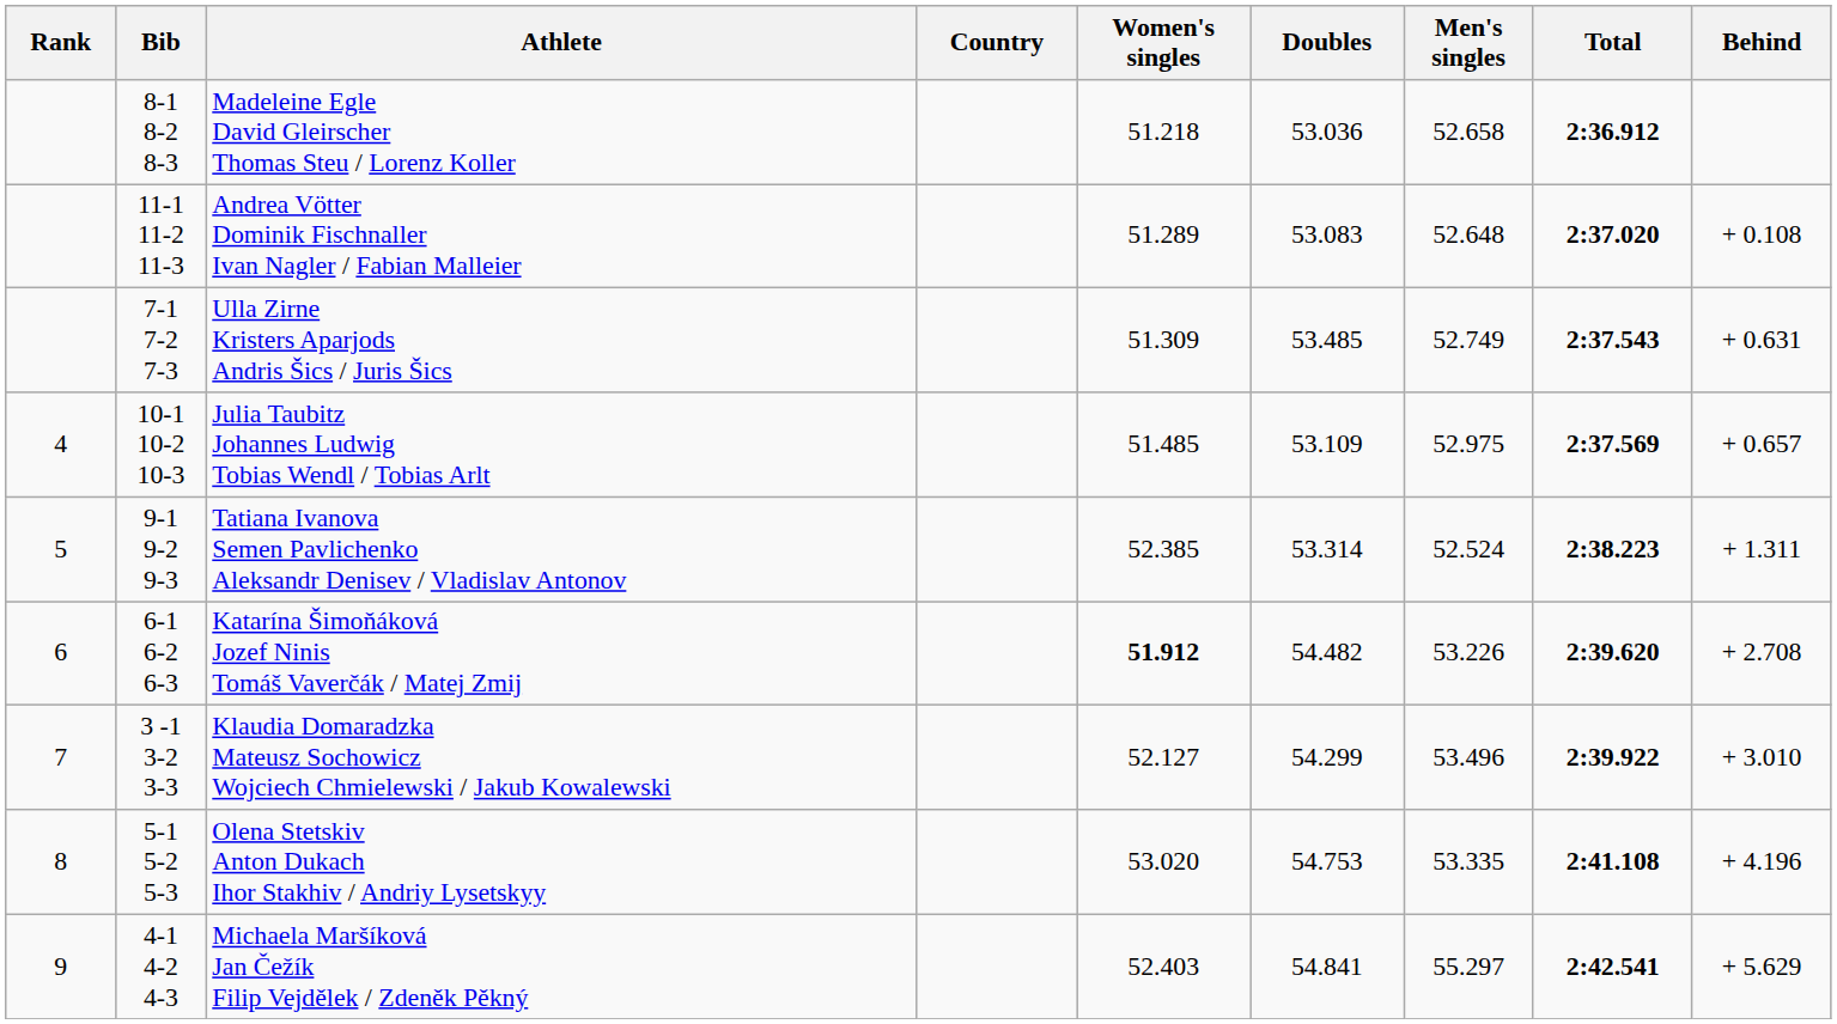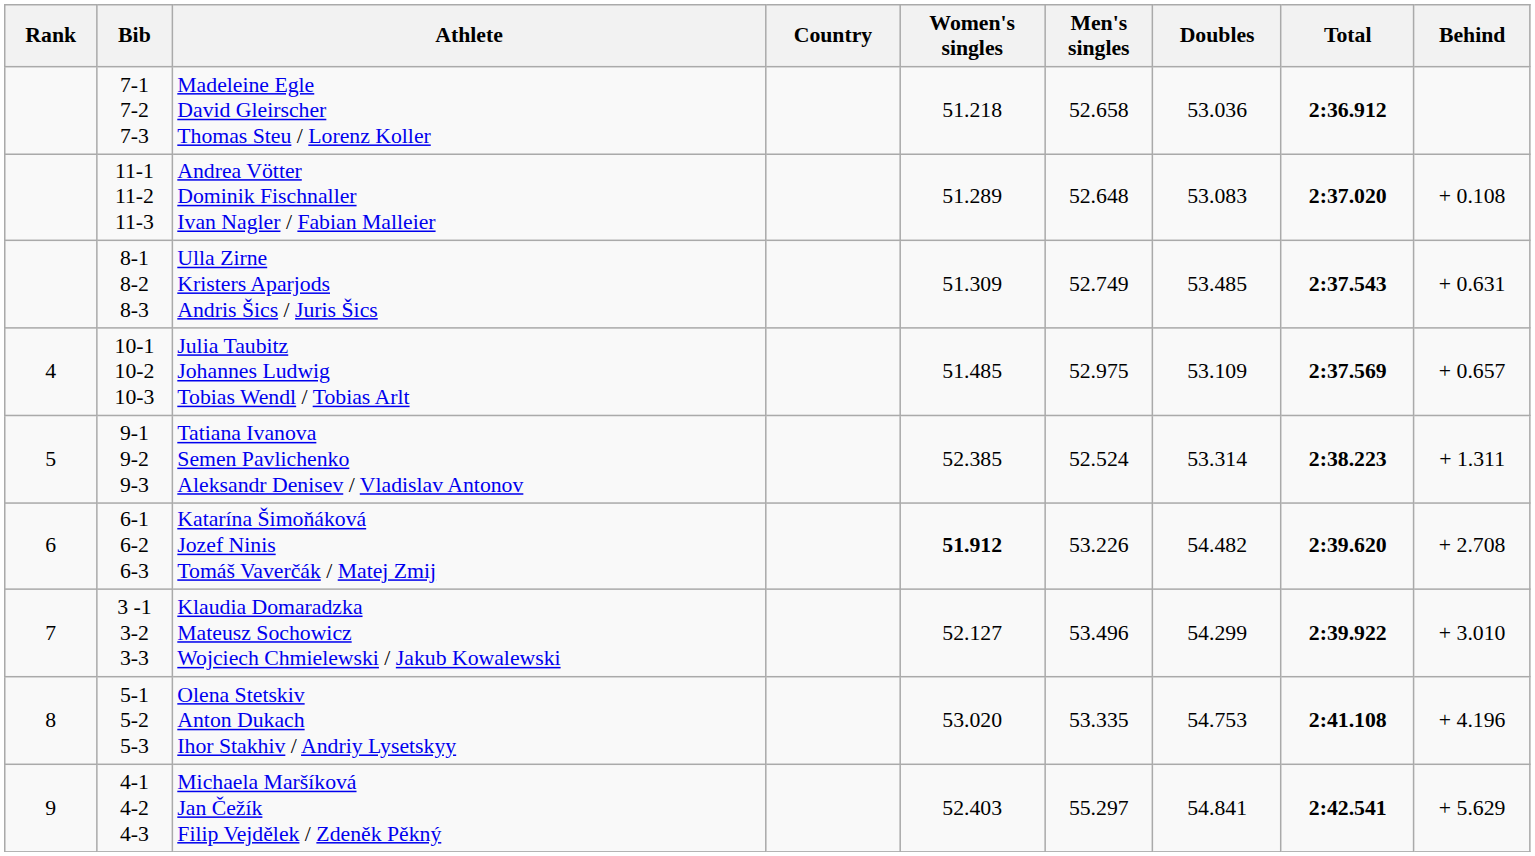columns swapped: Men's singles <-> Doubles
Madeleine Egle David Gleirscher Thomas Steu / Lorenz Koller | Bib: 8-1 8-2 8-3 -> 7-1 7-2 7-3
Ulla Zirne Kristers Aparjods Andris Šics / Juris Šics | Bib: 7-1 7-2 7-3 -> 8-1 8-2 8-3
